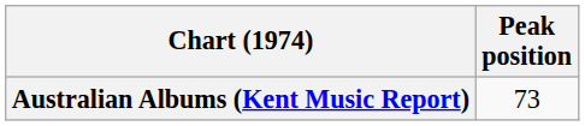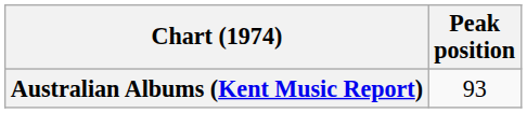Australian Albums (Kent Music Report) | Peak position: 73 -> 93
